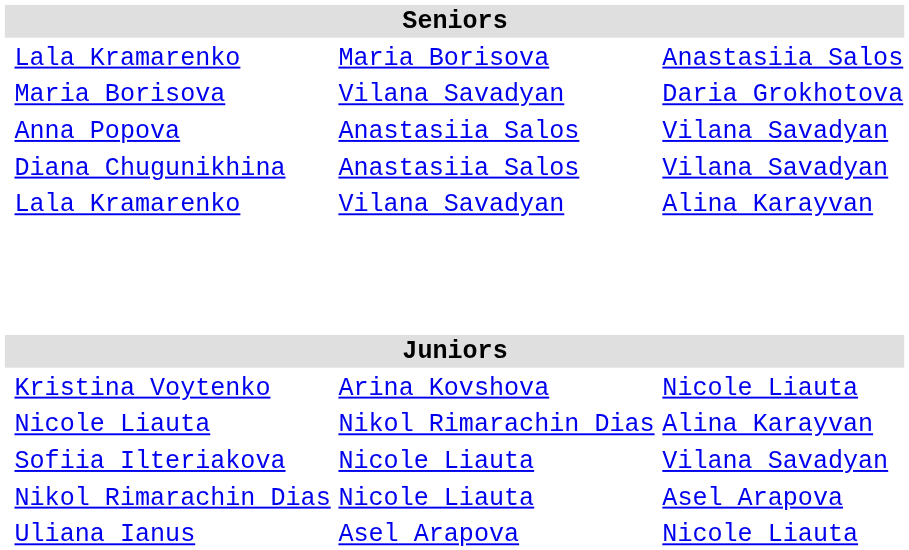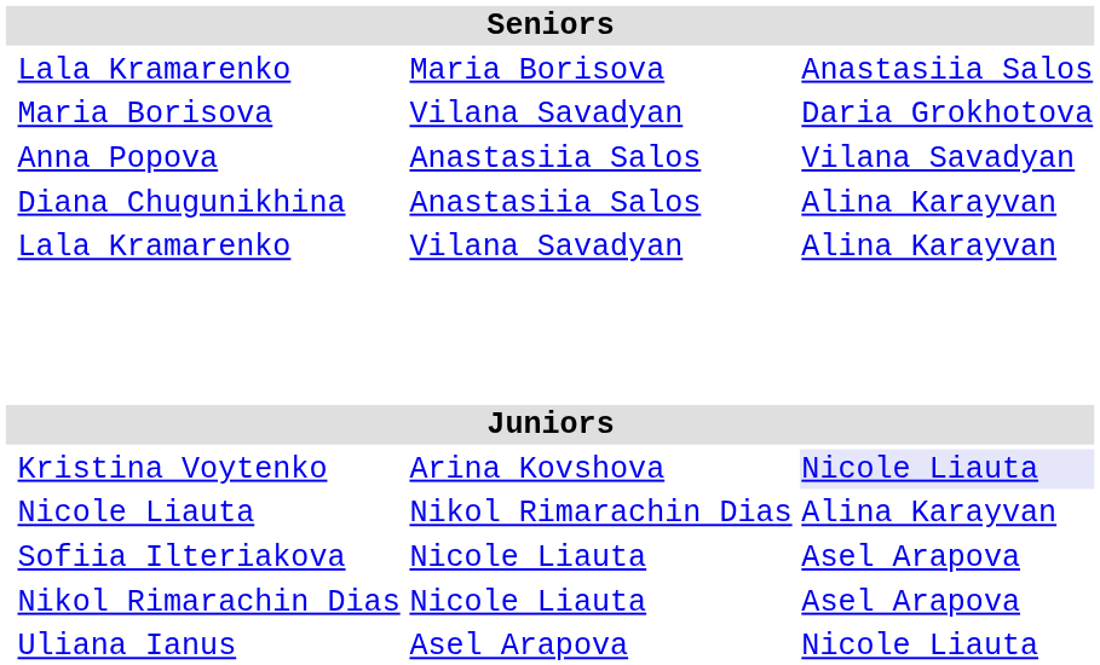Diana Chugunikhina | column 4: Vilana Savadyan -> Alina Karayvan
Kristina Voytenko | column 4: no background -> lavender background
Sofiia Ilteriakova | column 4: Vilana Savadyan -> Asel Arapova
